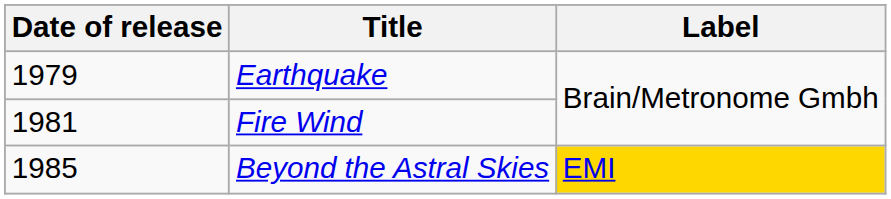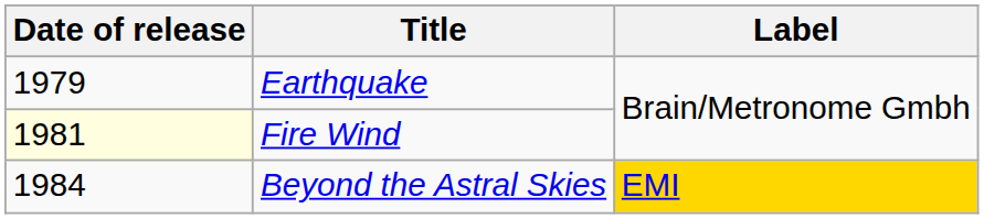Fire Wind | Date of release: no background -> lightyellow background
Beyond the Astral Skies | Date of release: 1985 -> 1984
